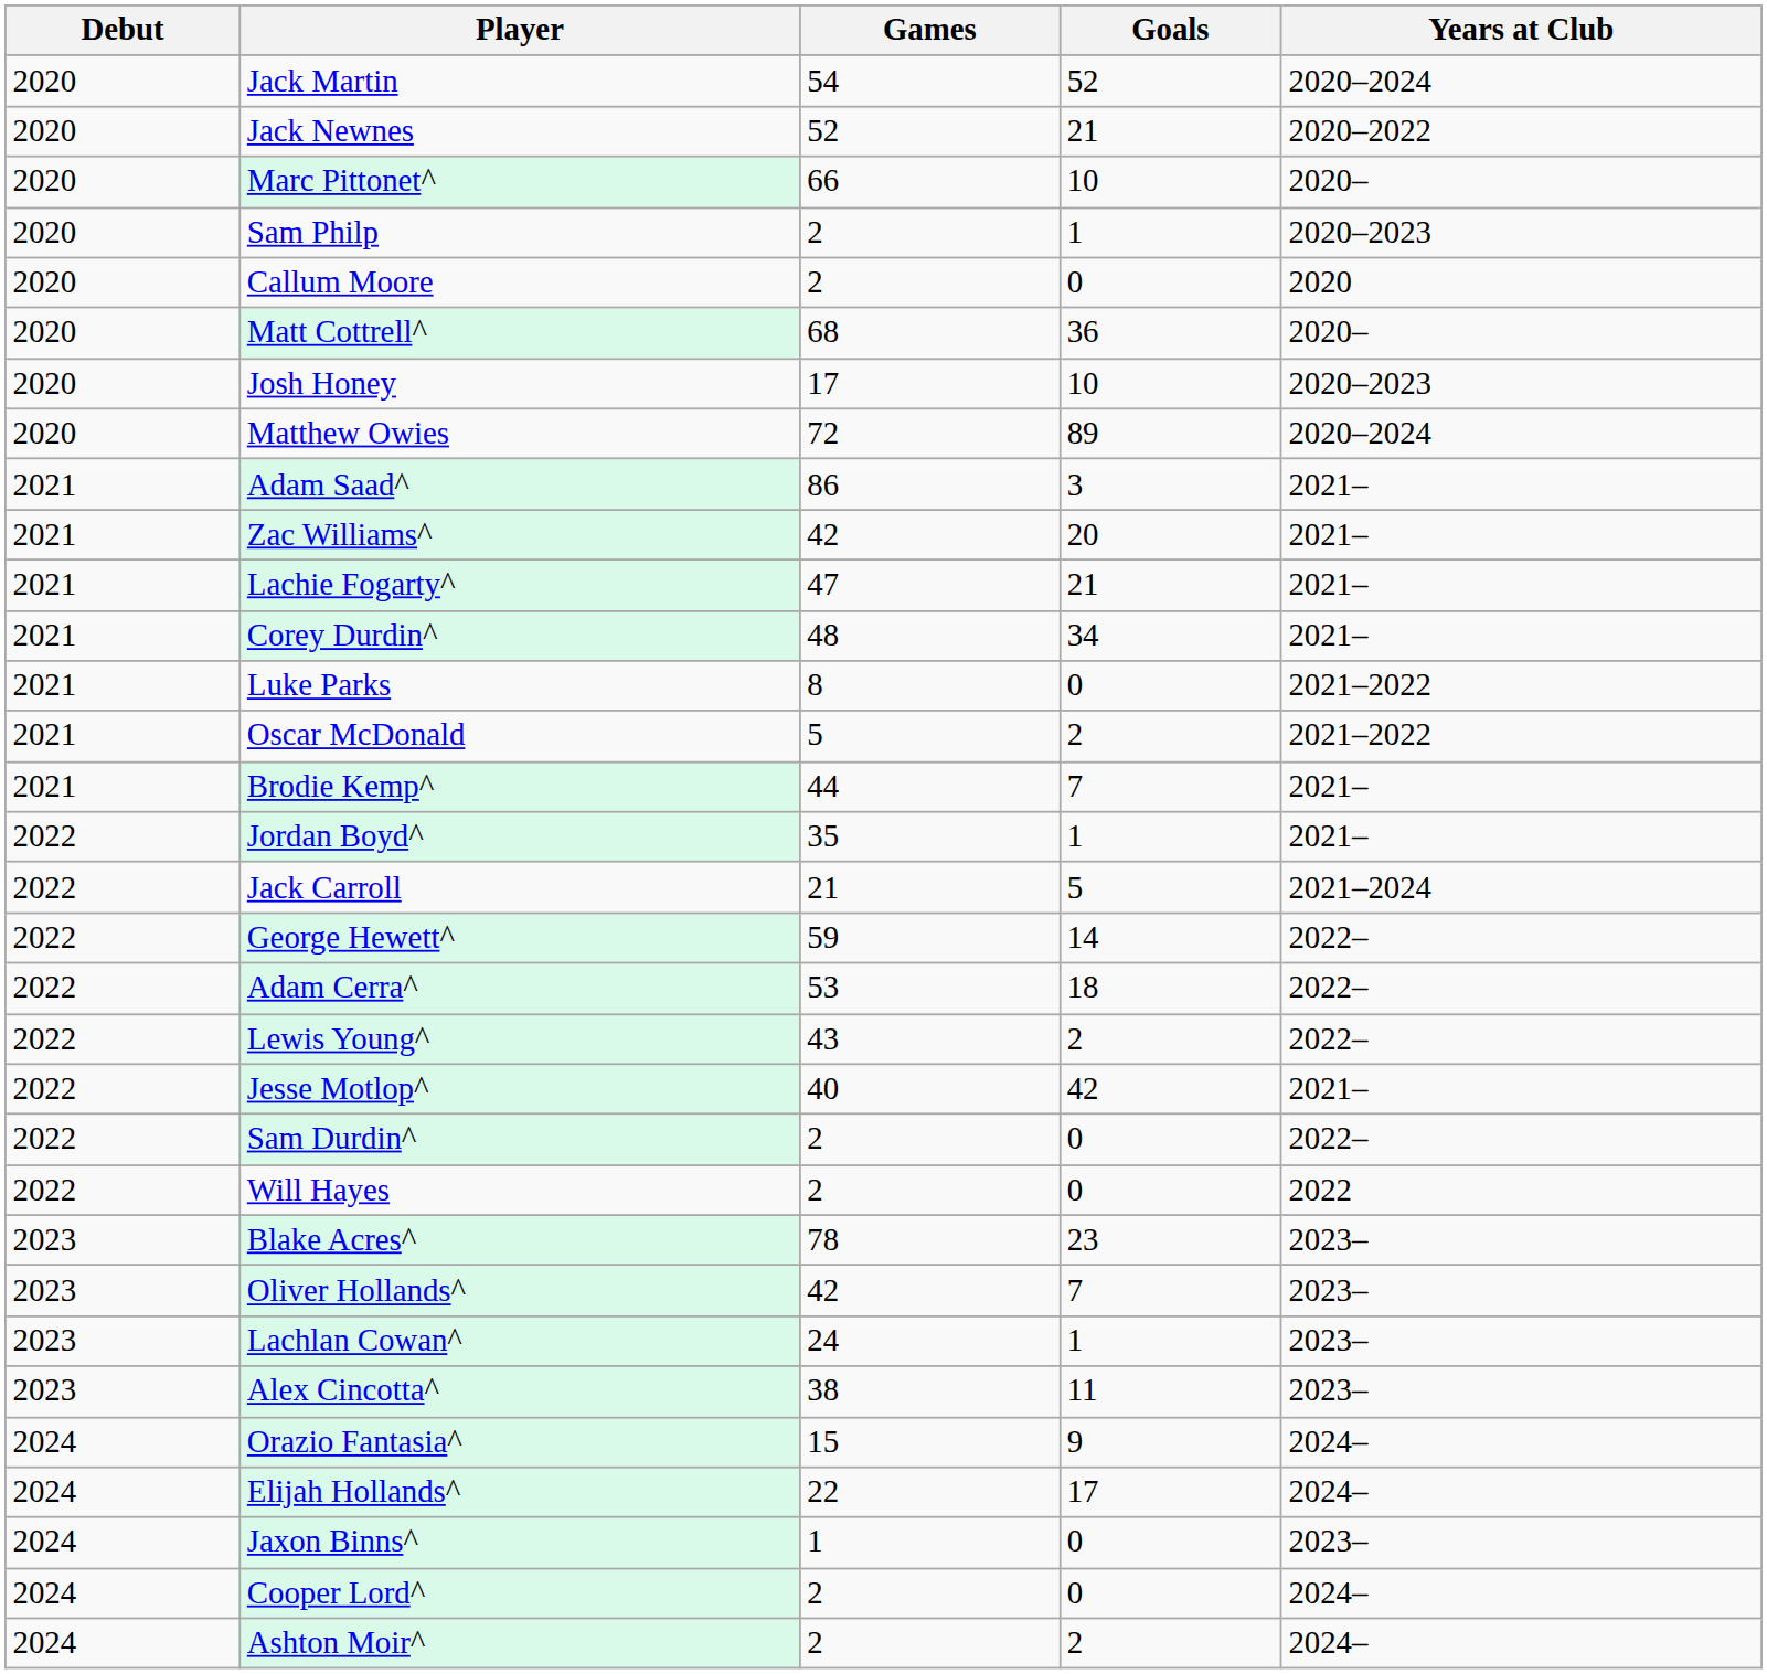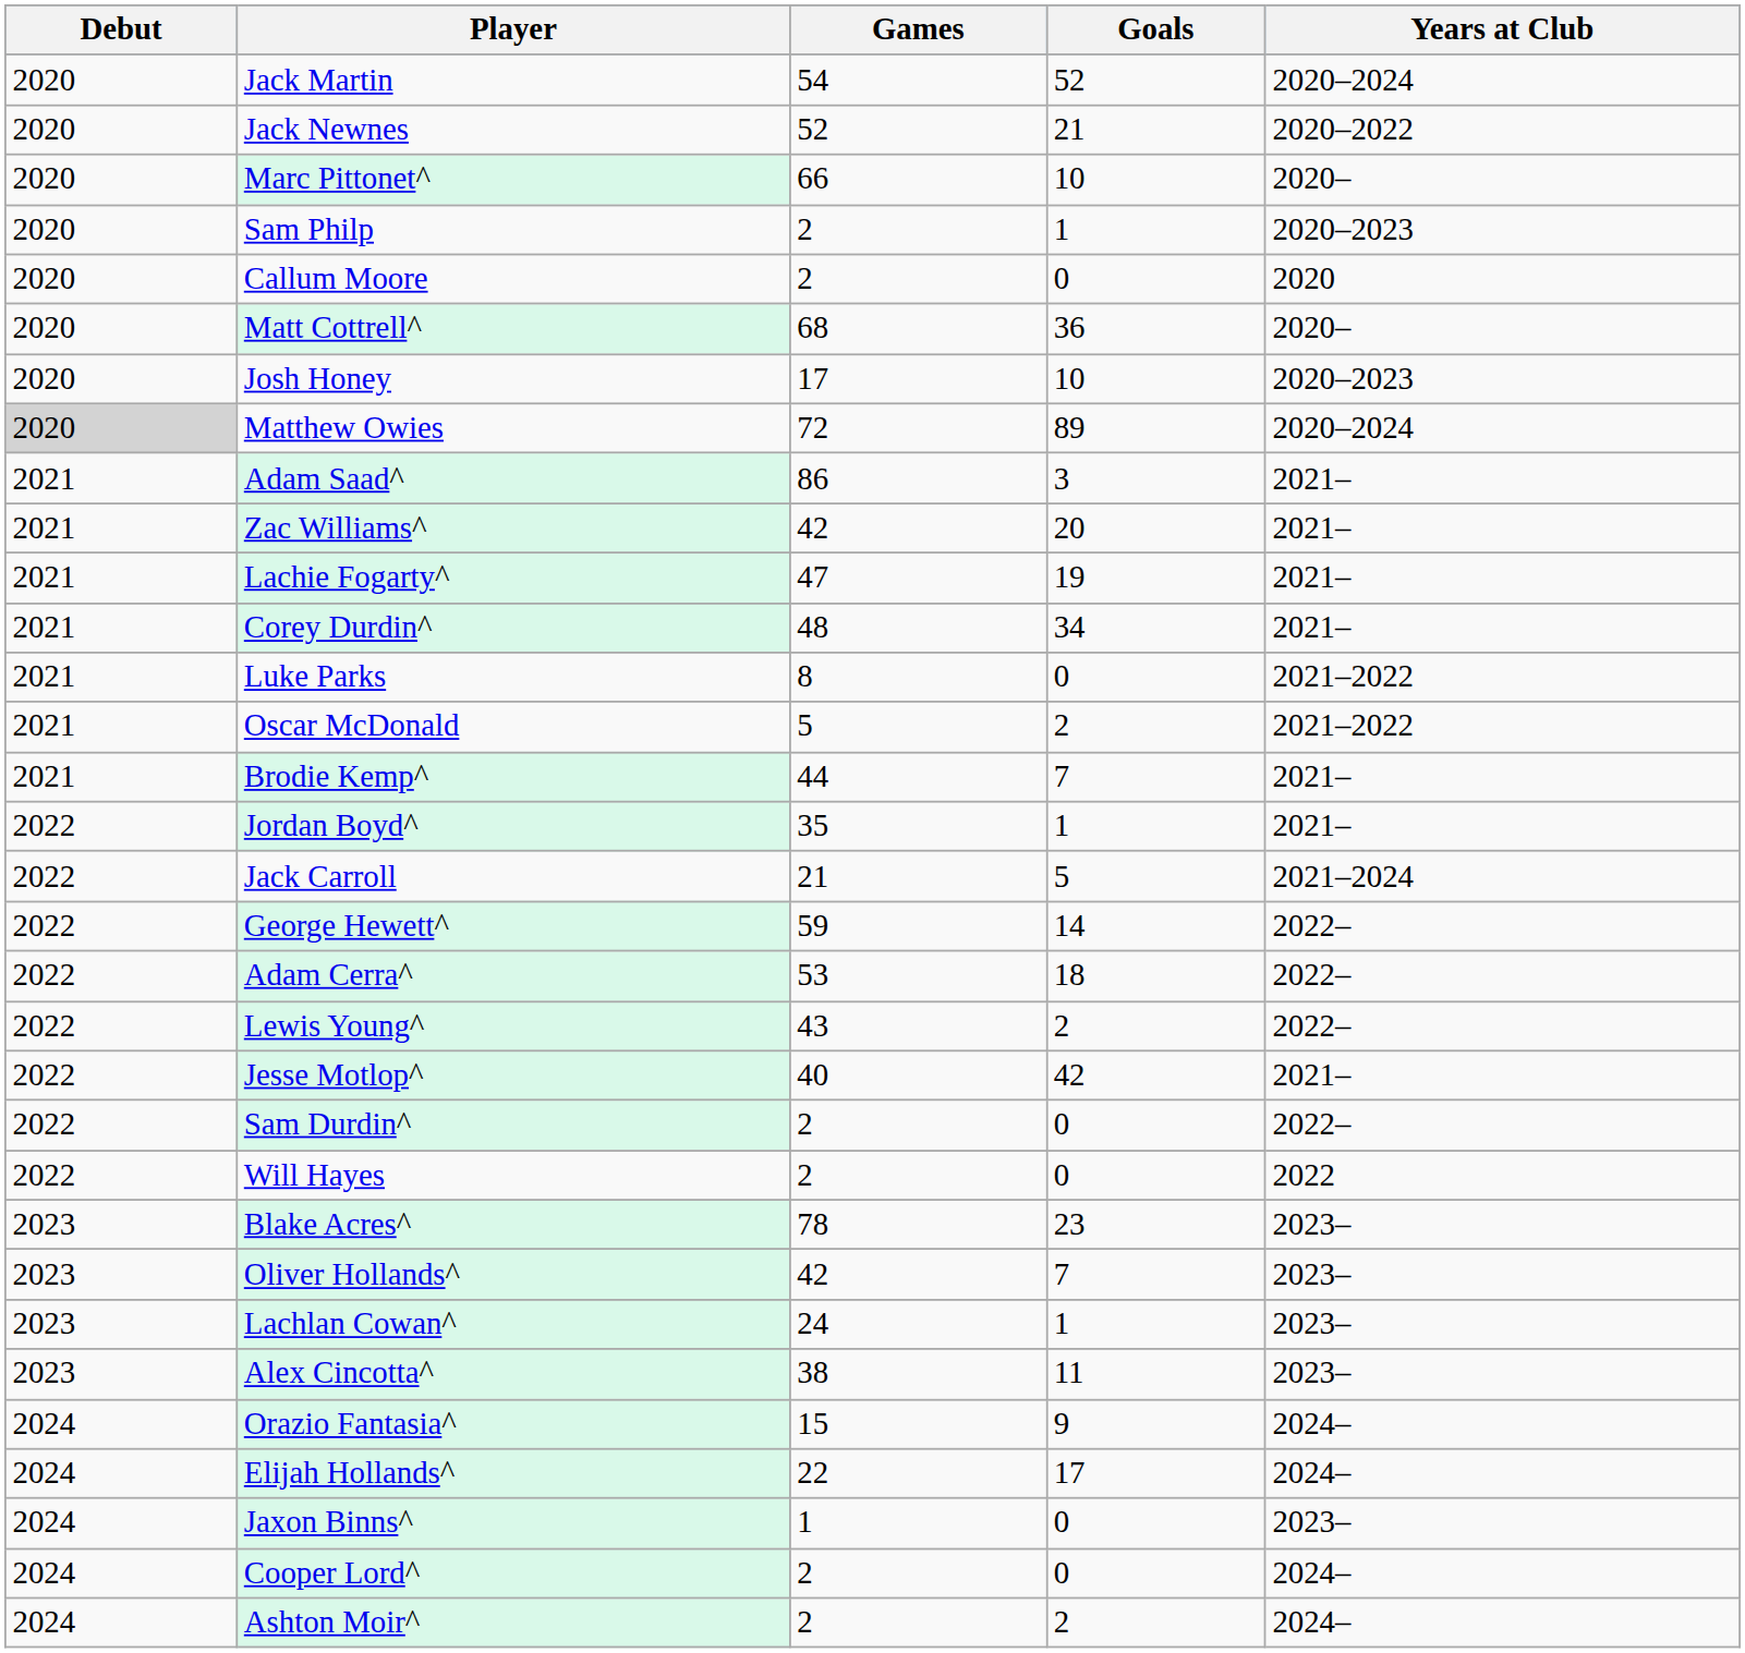Matthew Owies | Debut: no background -> lightgrey background
Lachie Fogarty^ | Goals: 21 -> 19
